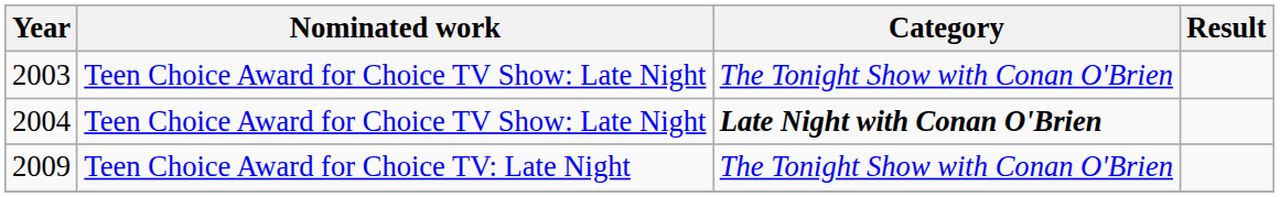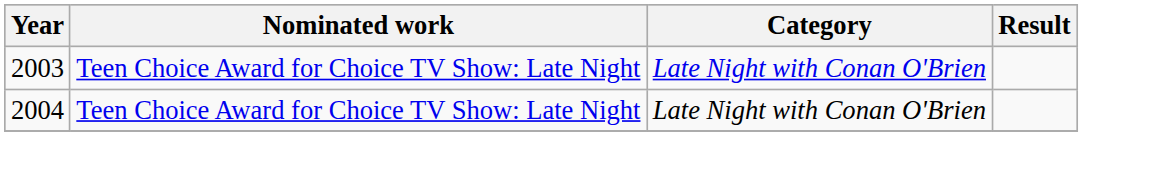2003 | Category: The Tonight Show with Conan O'Brien -> Late Night with Conan O'Brien
2004 | Category: bold -> normal
- row: 2009 | Teen Choice Award for Choice TV: Late Night | The Tonight Show with Conan O'Brien
